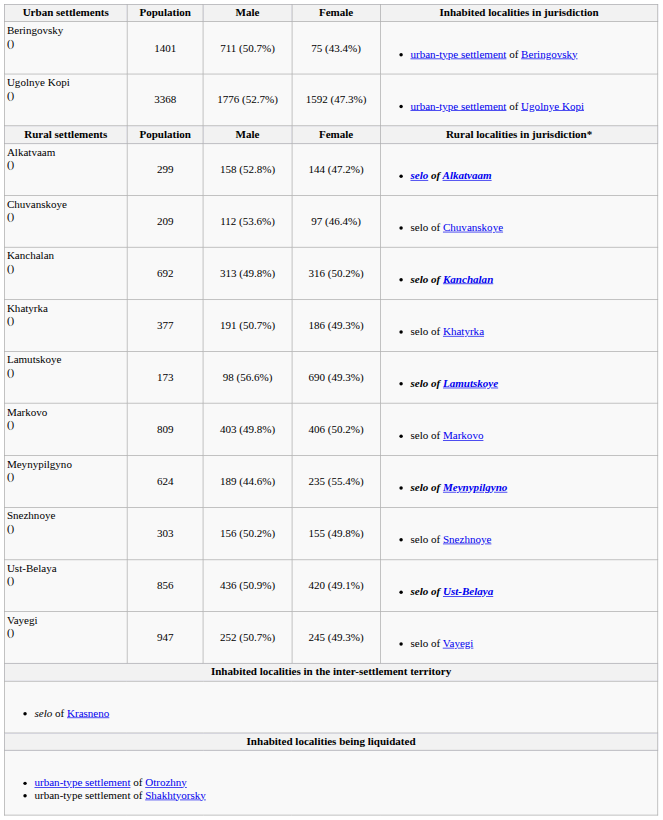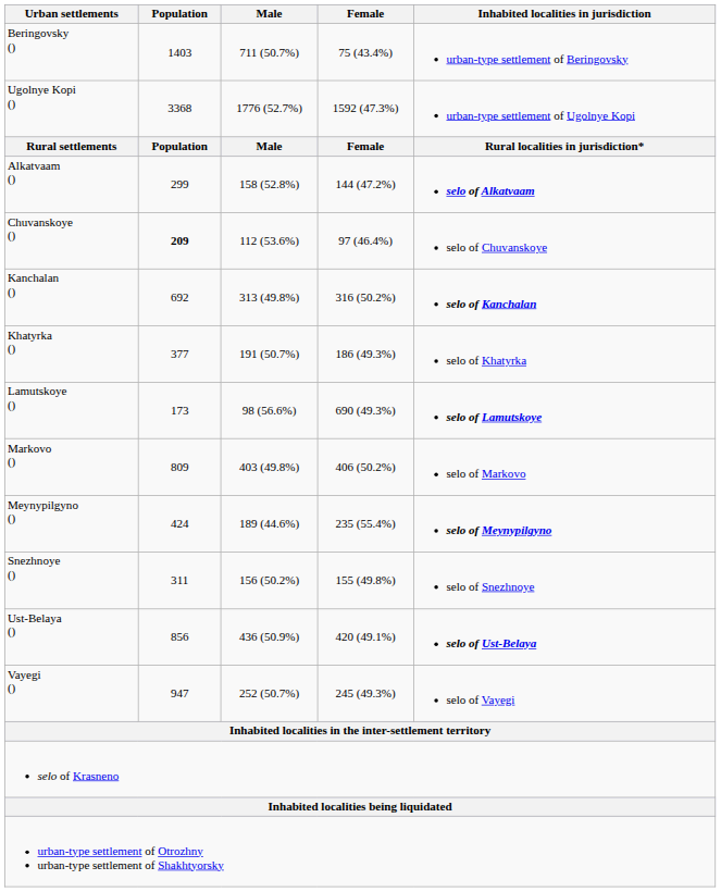Beringovsky () | Population: 1401 -> 1403
Chuvanskoye () | Population: normal -> bold
Meynypilgyno () | Population: 624 -> 424
Snezhnoye () | Population: 303 -> 311
